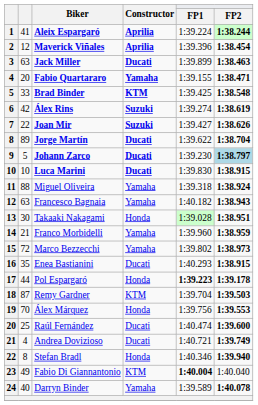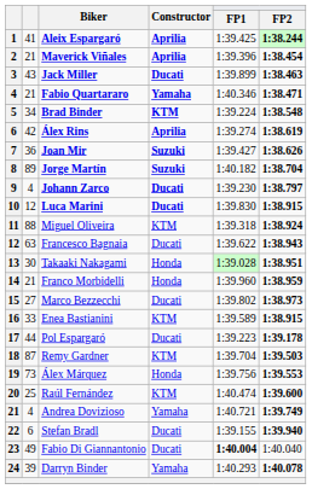Aleix Espargaró | FP1: 1:39.224 -> 1:39.425
Maverick Viñales | column 2: 12 -> 21
Jack Miller | column 2: 63 -> 43
Fabio Quartararo | column 2: 20 -> 21
Fabio Quartararo | FP1: 1:39.155 -> 1:40.346
Brad Binder | column 2: 33 -> 34
Brad Binder | FP1: 1:39.425 -> 1:39.224
Álex Rins | Constructor: Suzuki -> Aprilia
Joan Mir | column 2: 22 -> 36
Jorge Martín | Constructor: Ducati -> Suzuki
Jorge Martín | FP1: 1:39.622 -> 1:40.182
Johann Zarco | column 2: 5 -> 4
Johann Zarco | FP2: lightblue background -> no background
Luca Marini | column 2: 10 -> 12
Miguel Oliveira | Constructor: Yamaha -> KTM
Francesco Bagnaia | Constructor: Yamaha -> Ducati
Francesco Bagnaia | FP1: 1:40.182 -> 1:39.622
Franco Morbidelli | Constructor: Yamaha -> Honda
Marco Bezzecchi | column 2: 72 -> 27
Marco Bezzecchi | Constructor: Yamaha -> Ducati
Enea Bastianini | column 2: 35 -> 33
Enea Bastianini | Constructor: Ducati -> KTM
Enea Bastianini | FP1: 1:40.293 -> 1:39.589
Pol Espargaró | Constructor: Honda -> Ducati
Pol Espargaró | FP1: bold -> normal
Álex Márquez | column 2: 70 -> 73
Raúl Fernández | Constructor: Ducati -> KTM
Andrea Dovizioso | Constructor: Ducati -> Yamaha
Stefan Bradl | column 2: 8 -> 6
Stefan Bradl | Constructor: Honda -> Ducati
Stefan Bradl | FP1: 1:40.346 -> 1:39.155
Fabio Di Giannantonio | Constructor: KTM -> Ducati
Darryn Binder | column 2: 40 -> 39
Darryn Binder | FP1: 1:39.589 -> 1:40.293
